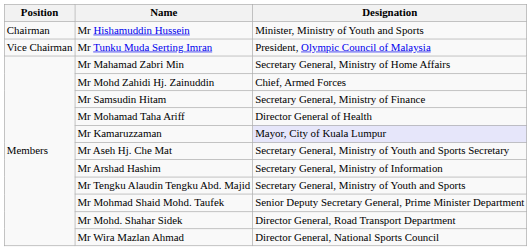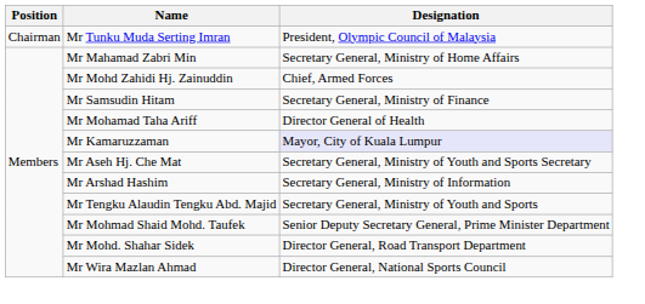- row: Chairman | Mr Hishamuddin Hussein | Minister, Ministry of Youth and Sports
Mr Tunku Muda Serting Imran | Position: Vice Chairman -> Chairman
